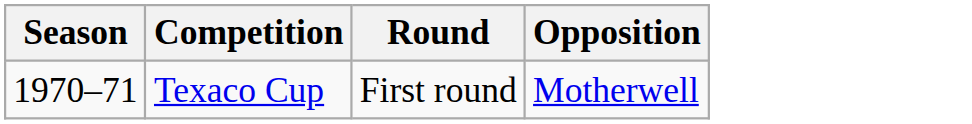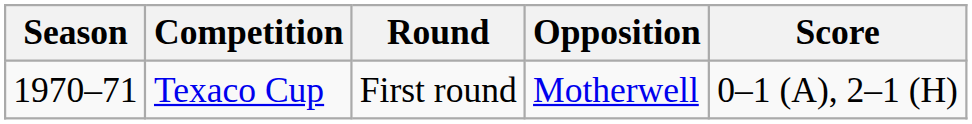+ column: Score | 0–1 (A), 2–1 (H)
